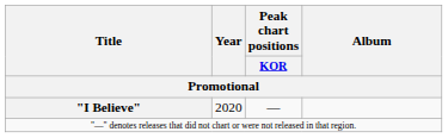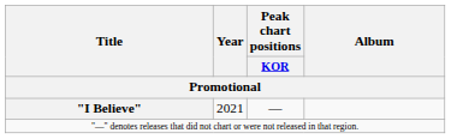"I Believe" | Year: 2020 -> 2021
